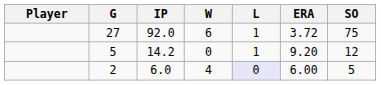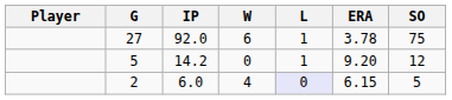27 | ERA: 3.72 -> 3.78
2 | ERA: 6.00 -> 6.15
